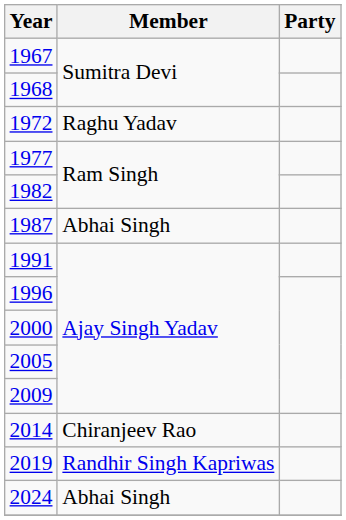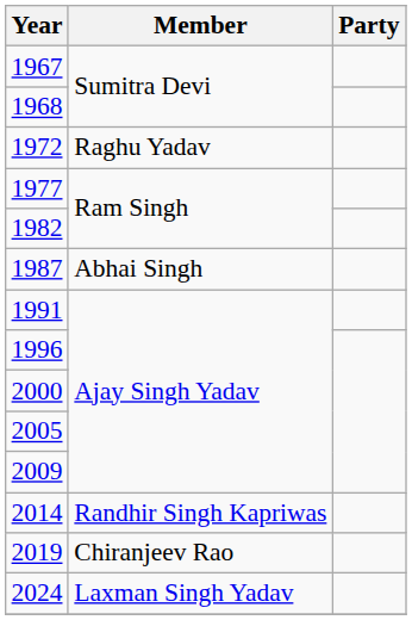2014 | Member: Chiranjeev Rao -> Randhir Singh Kapriwas
2019 | Member: Randhir Singh Kapriwas -> Chiranjeev Rao
2024 | Member: Abhai Singh -> Laxman Singh Yadav
